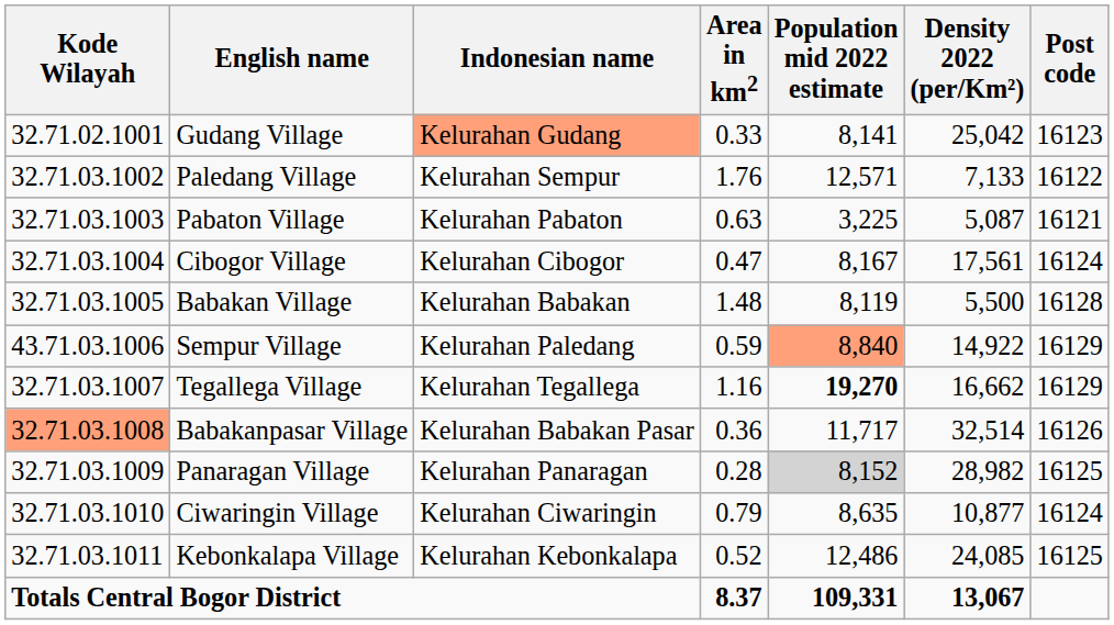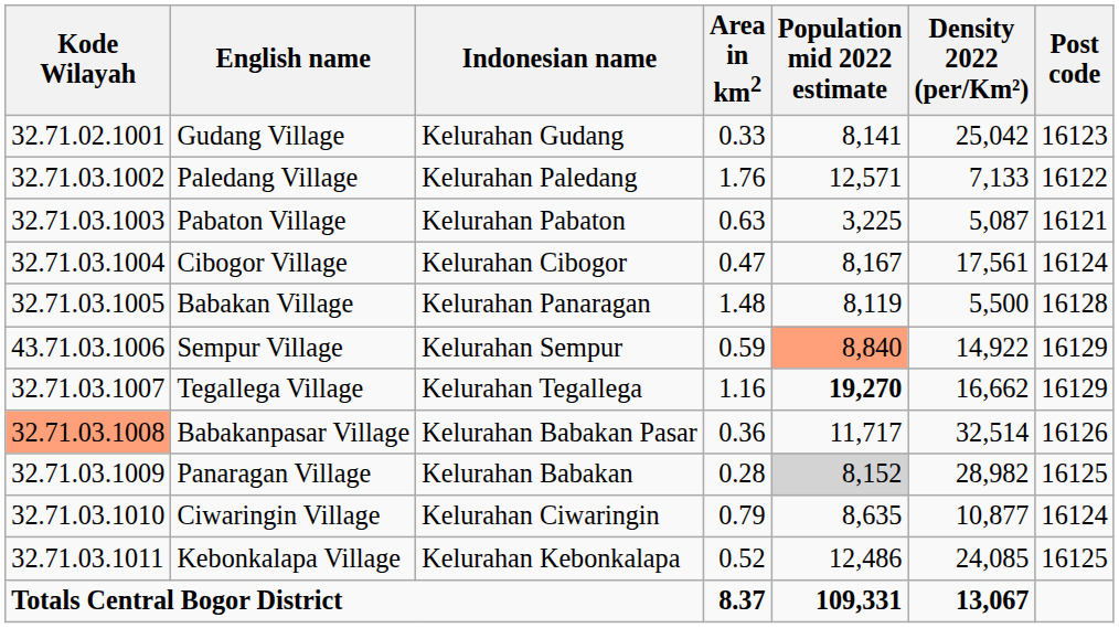Gudang Village | Indonesian name: lightsalmon background -> no background
Paledang Village | Indonesian name: Kelurahan Sempur -> Kelurahan Paledang
Babakan Village | Indonesian name: Kelurahan Babakan -> Kelurahan Panaragan
Sempur Village | Indonesian name: Kelurahan Paledang -> Kelurahan Sempur
Panaragan Village | Indonesian name: Kelurahan Panaragan -> Kelurahan Babakan
